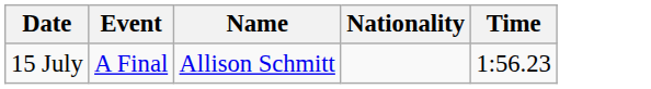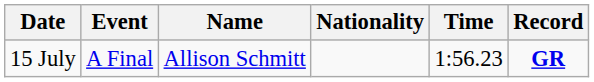+ column: Record | GR
